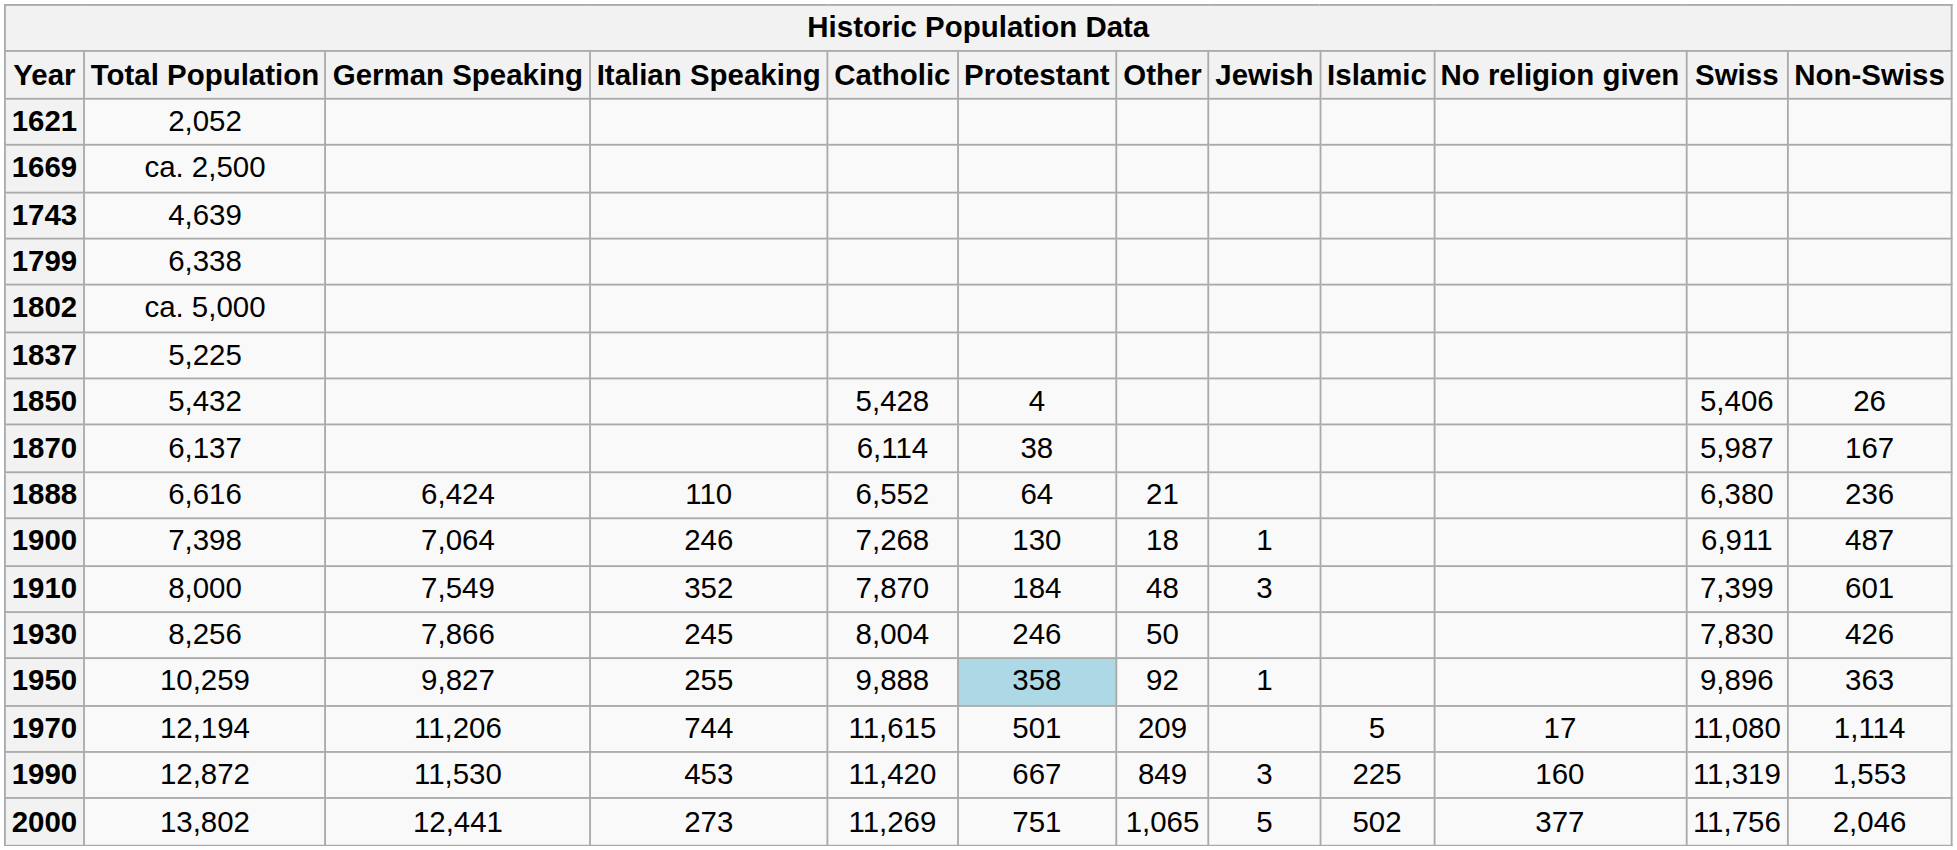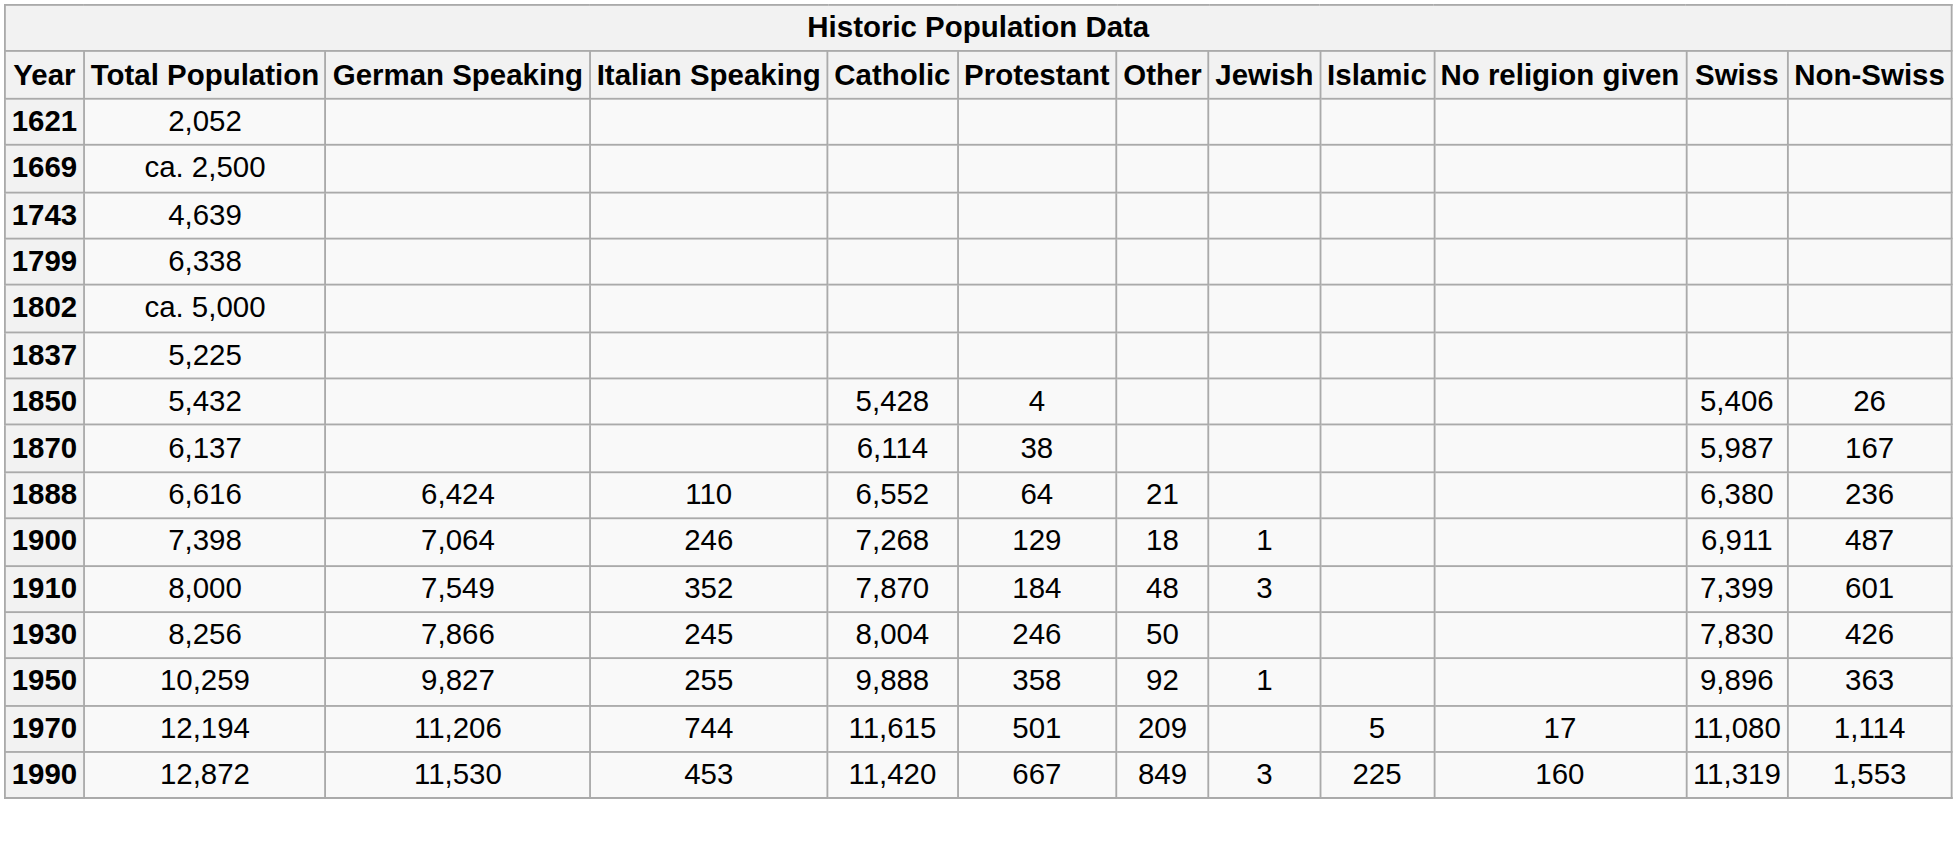1900 | Protestant: 130 -> 129
1950 | Protestant: lightblue background -> no background
- row: 2000 | 13,802 | 12,441 | 273 | 11,269 | 751 | 1,065 | 5 | 502 | 377 | 11,756 | 2,046
